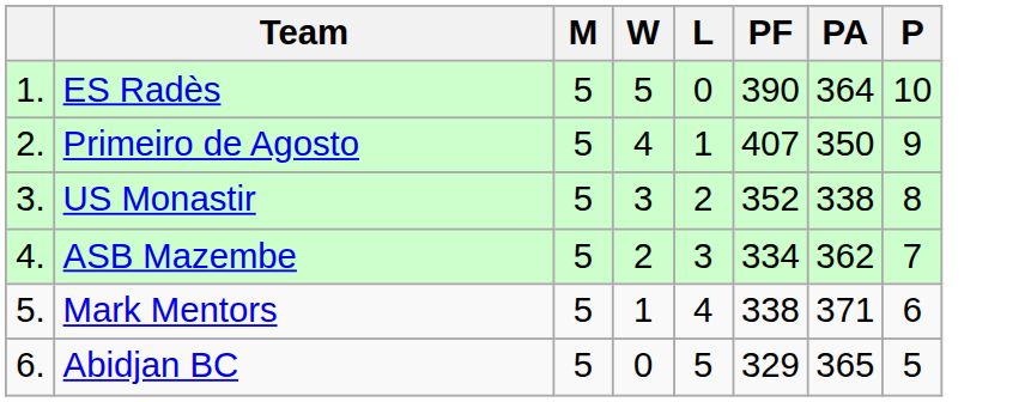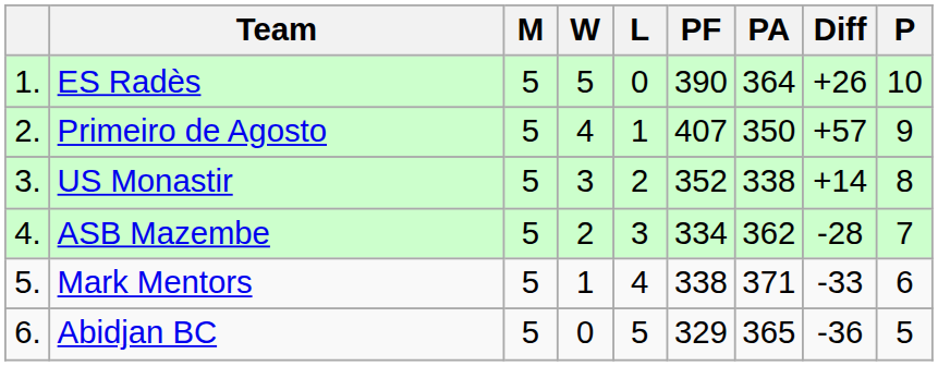+ column: Diff | +26 | +57 | +14 | -28 | -33 | -36
